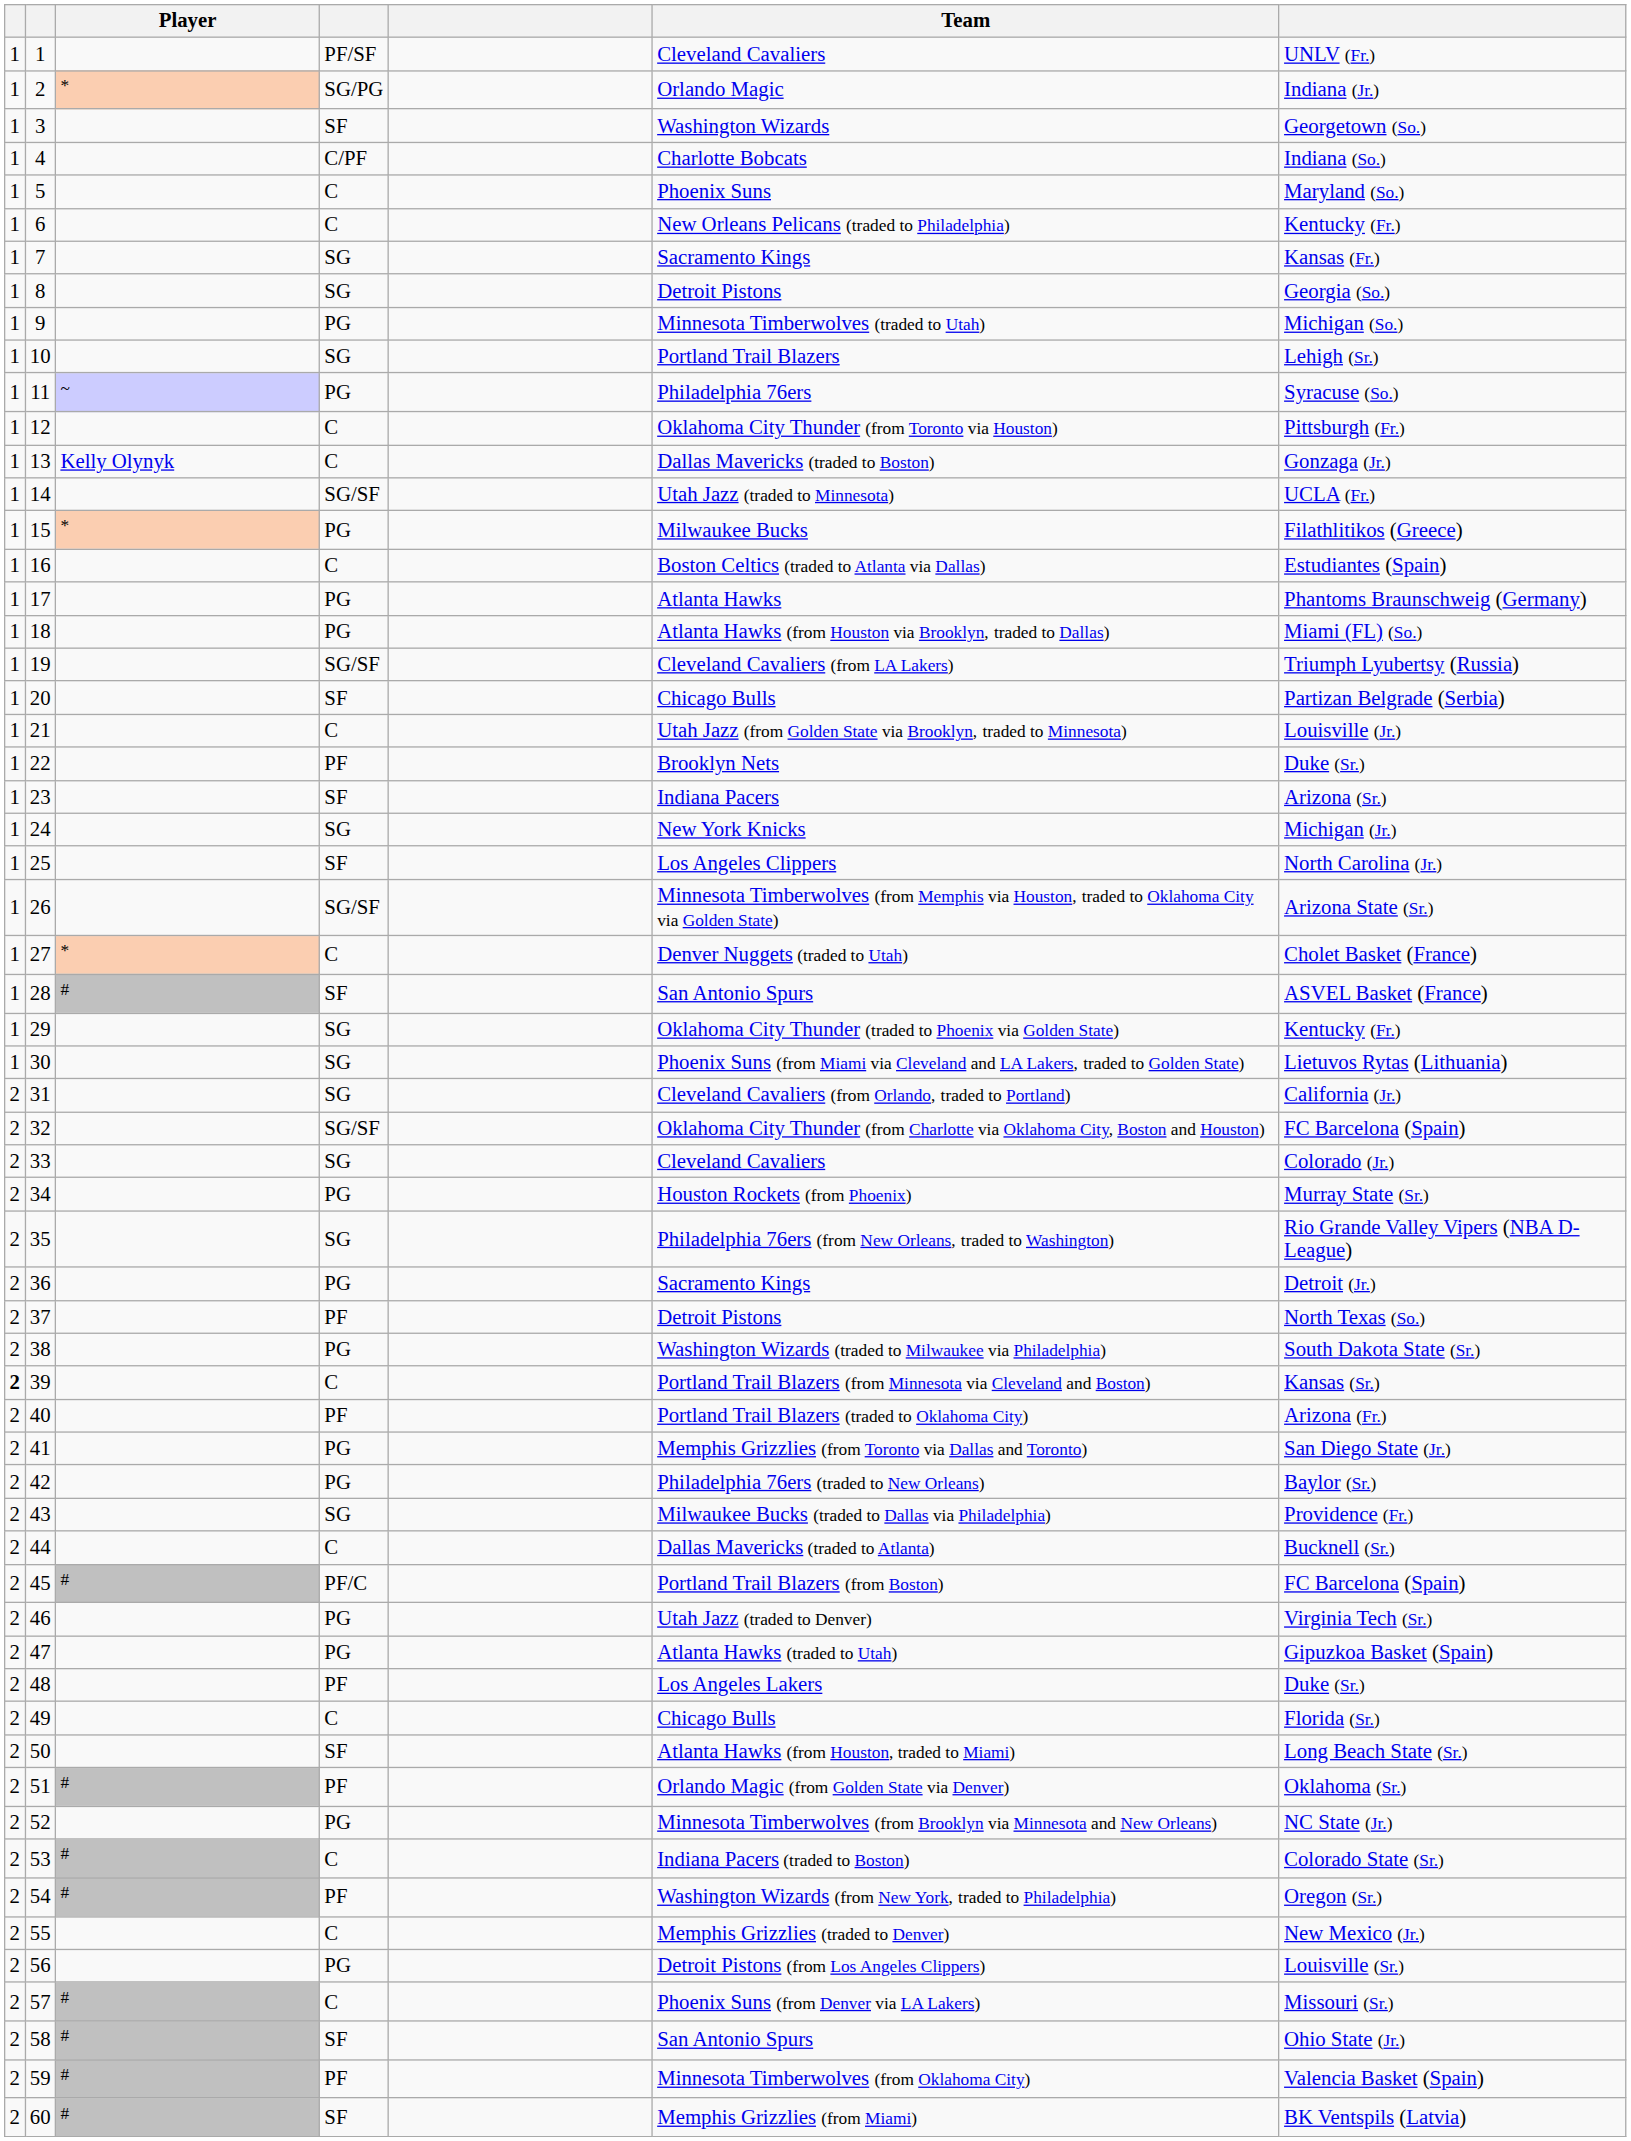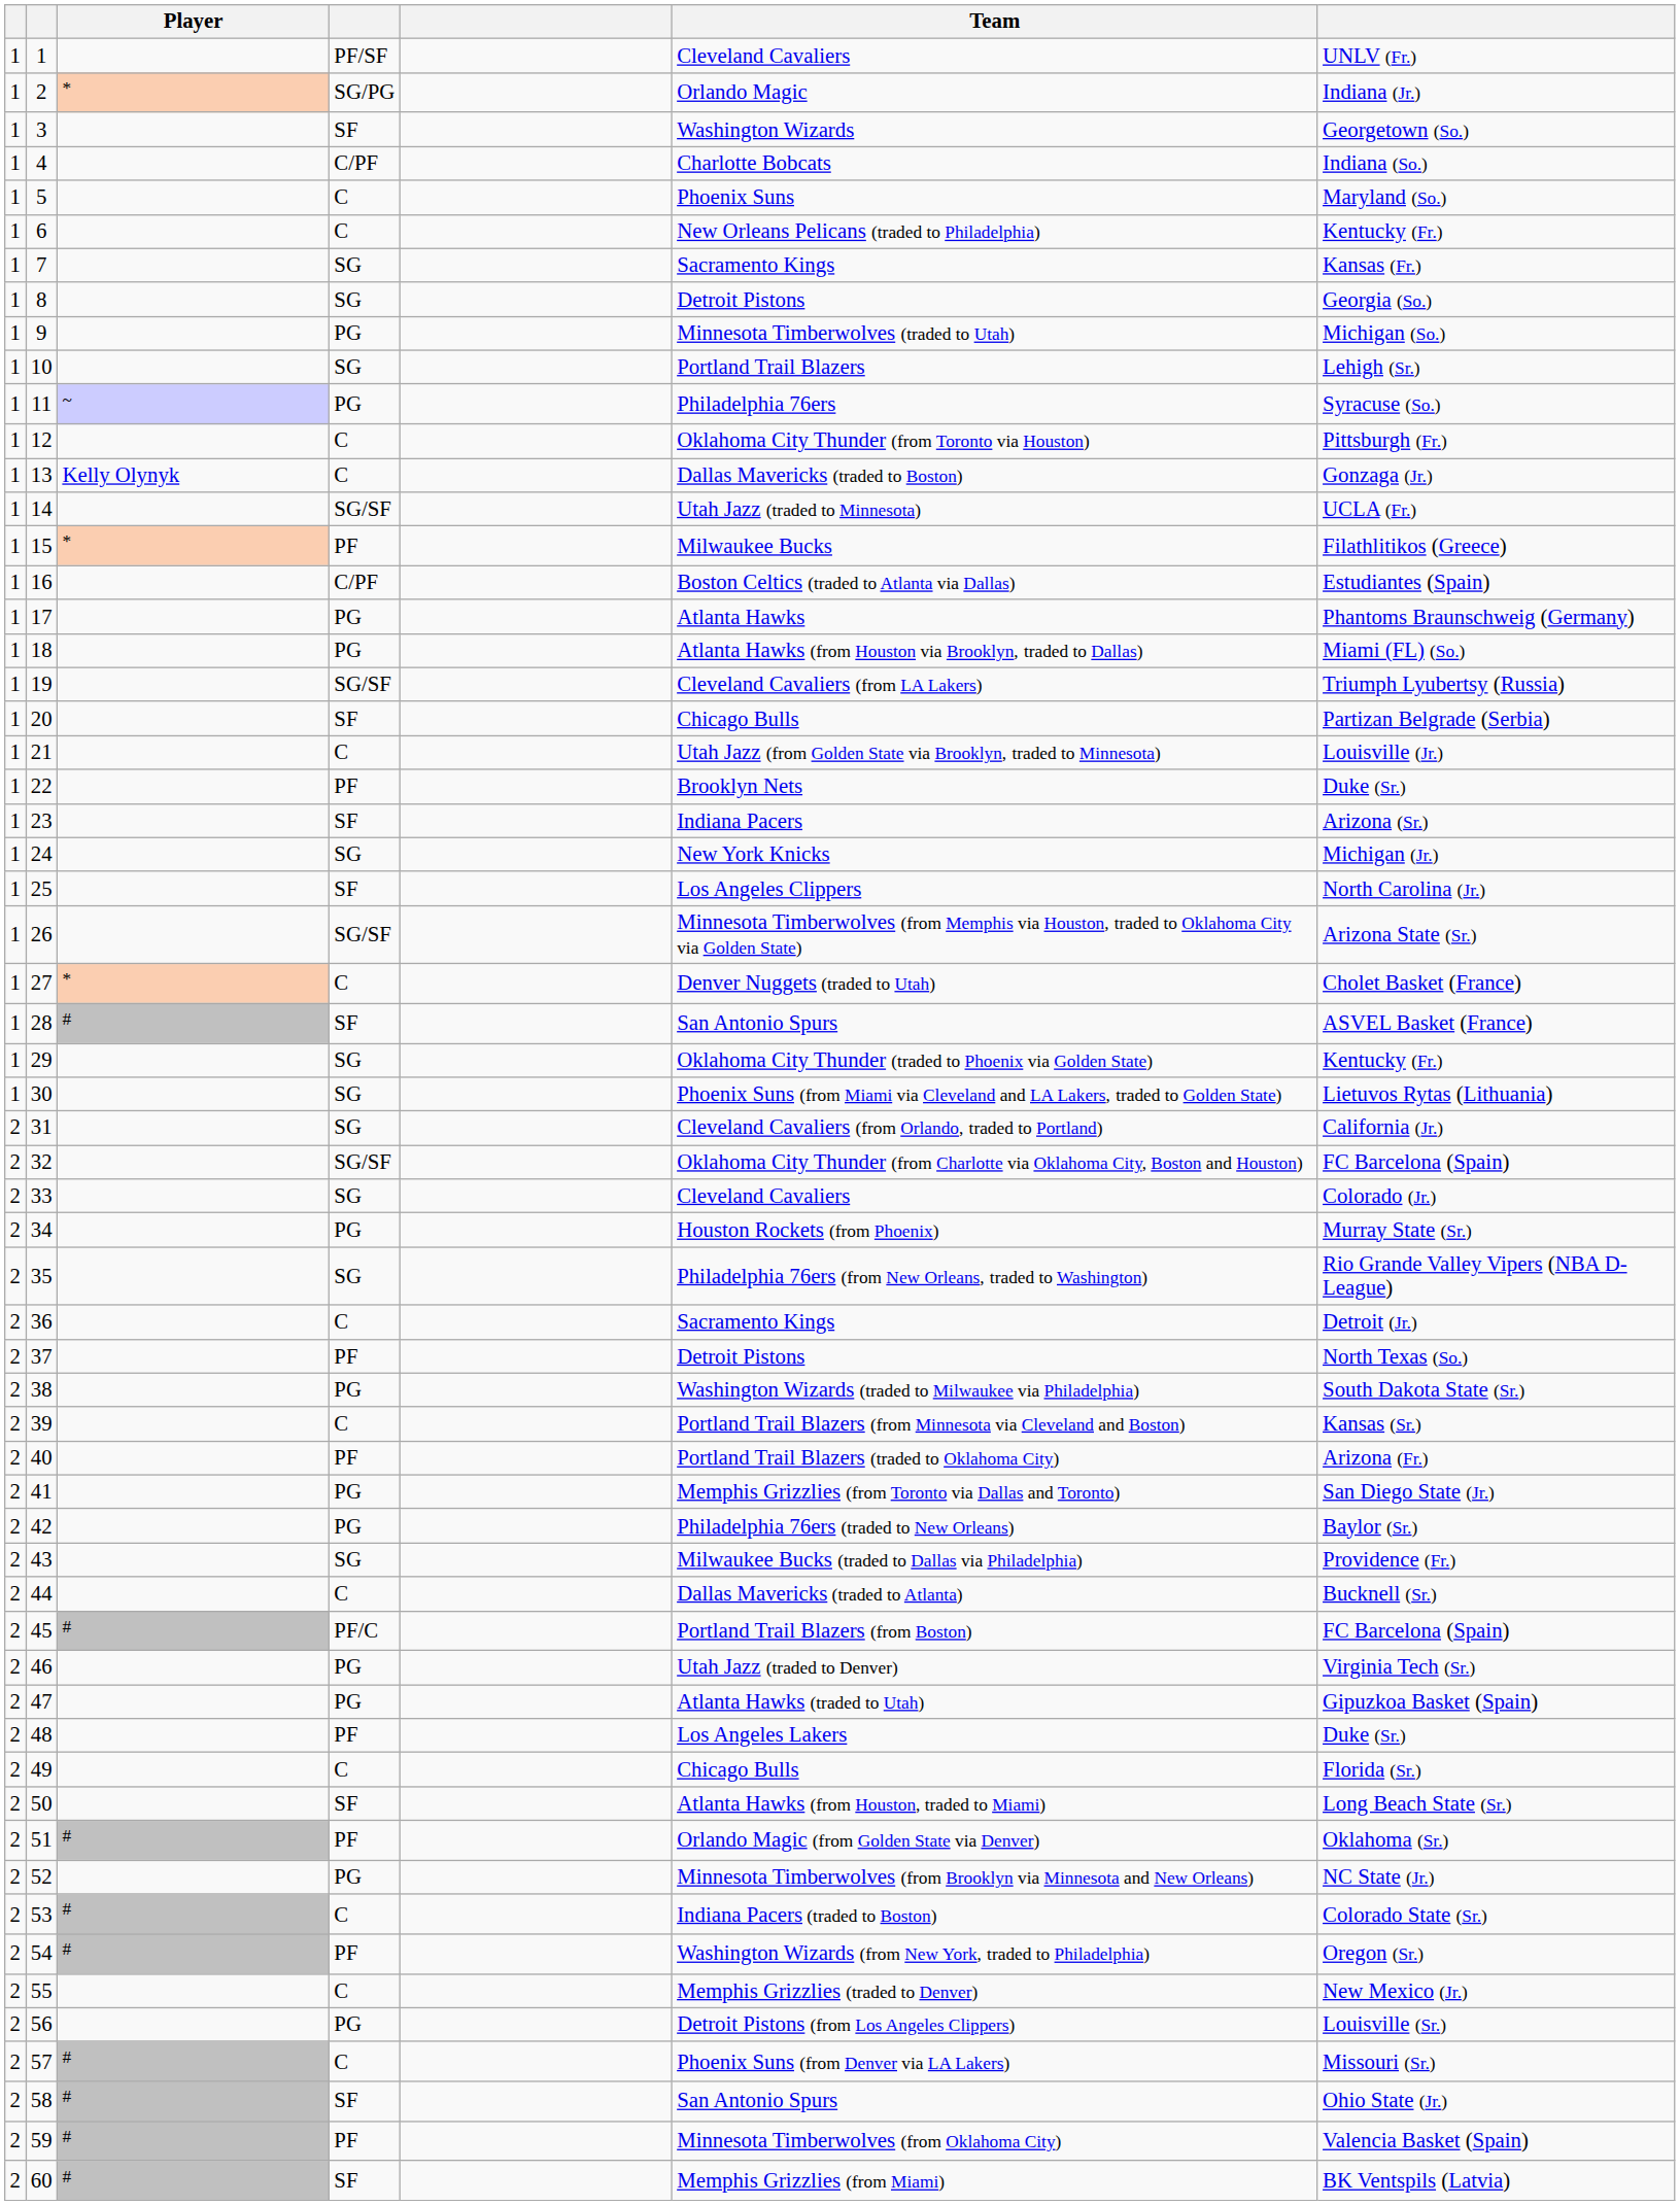15 | column 4: PG -> PF
16 | column 4: C -> C/PF
36 | column 4: PG -> C
39 | column 1: bold -> normal
